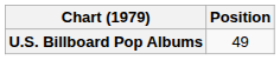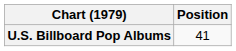U.S. Billboard Pop Albums | Position: 49 -> 41
